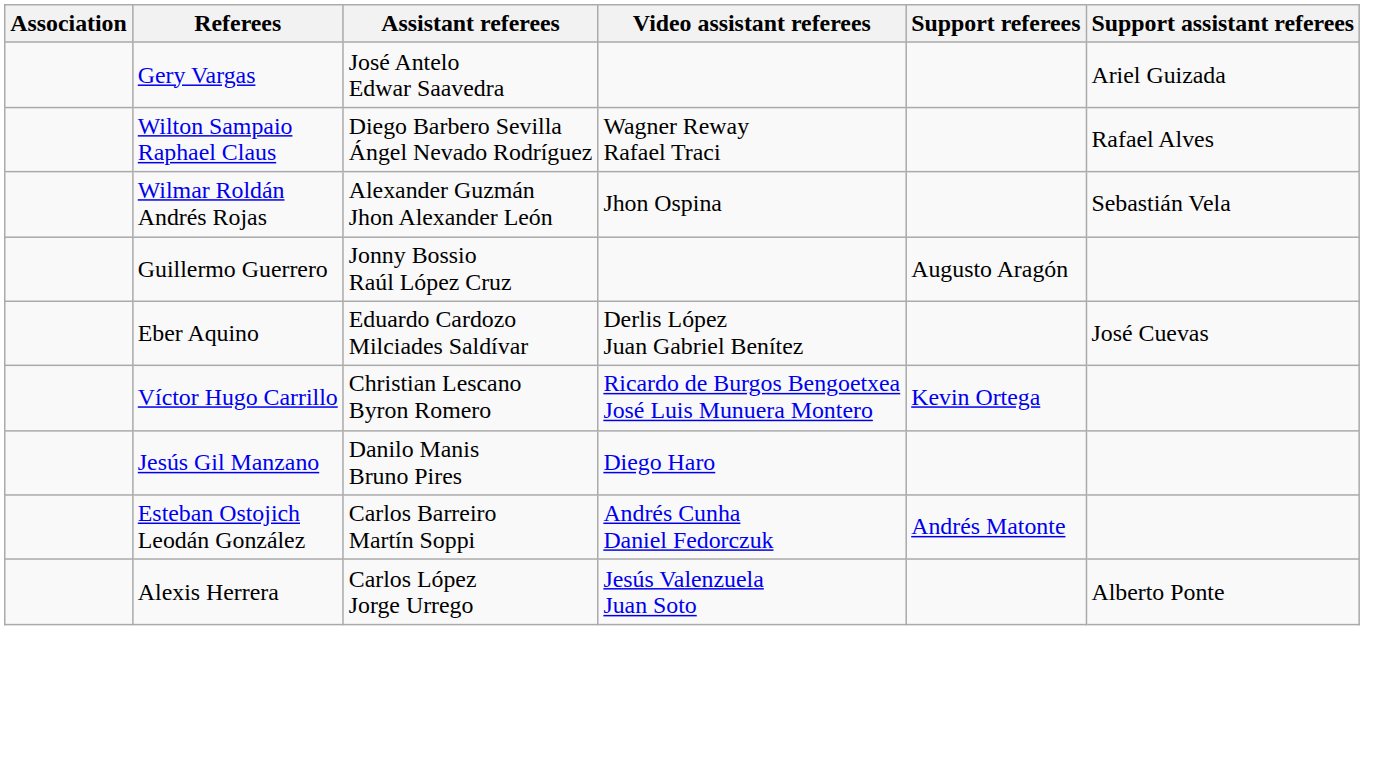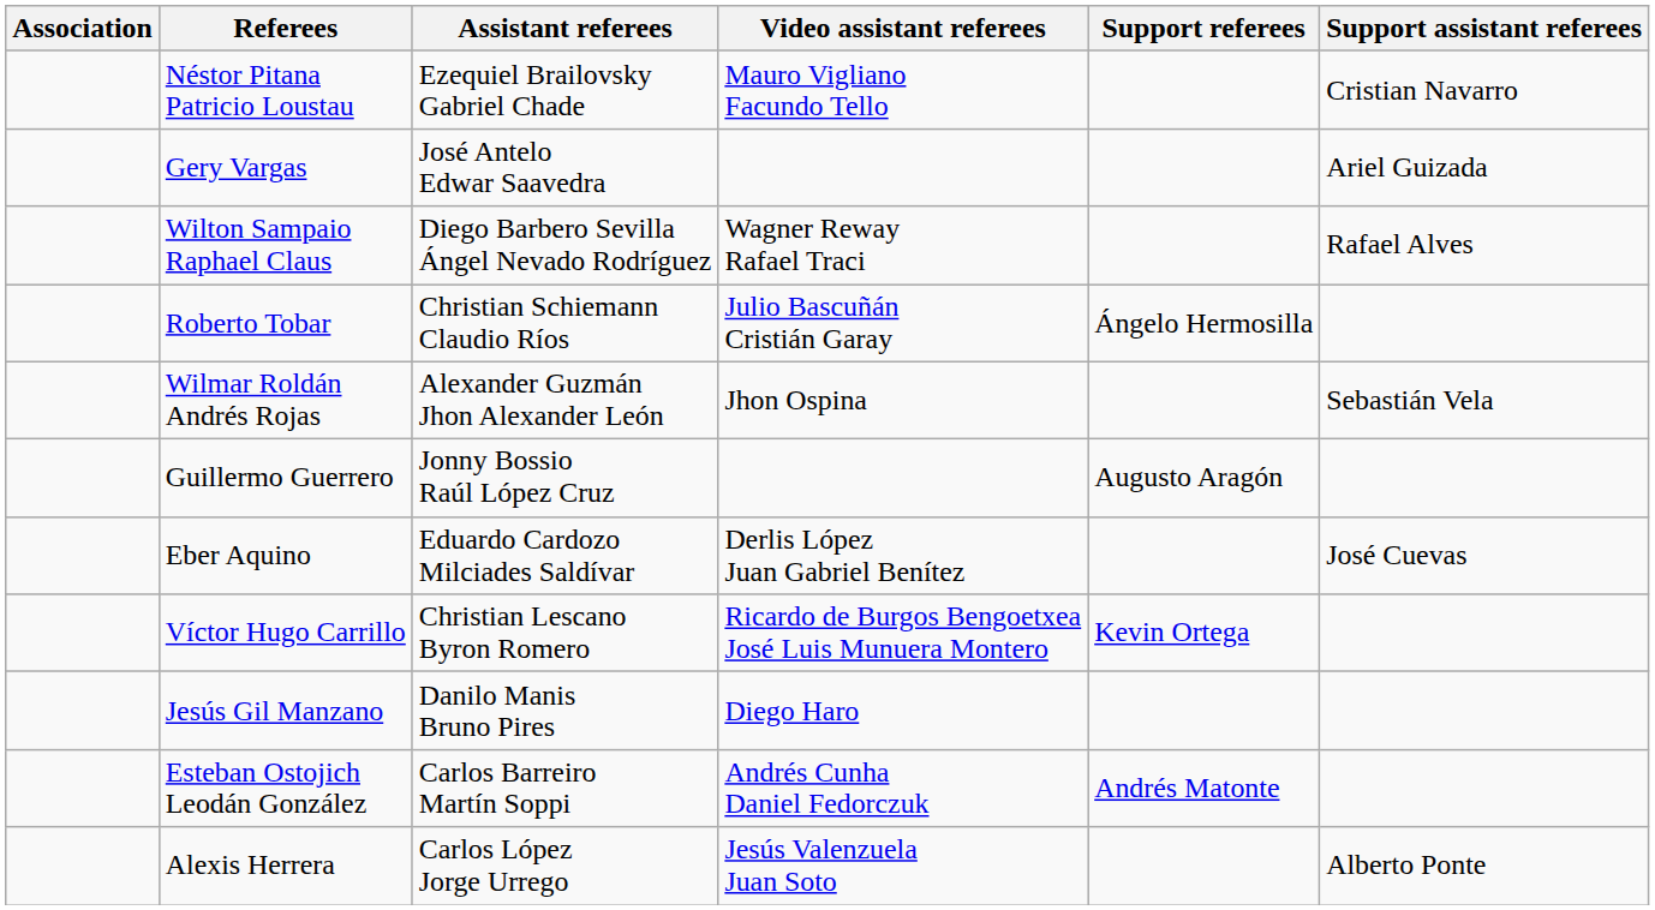+ row: Néstor Pitana Patricio Loustau | Ezequiel Brailovsky Gabriel Chade | Mauro Vigliano Facundo Tello | Cristian Navarro
+ row: Roberto Tobar | Christian Schiemann Claudio Ríos | Julio Bascuñán Cristián Garay | Ángelo Hermosilla
